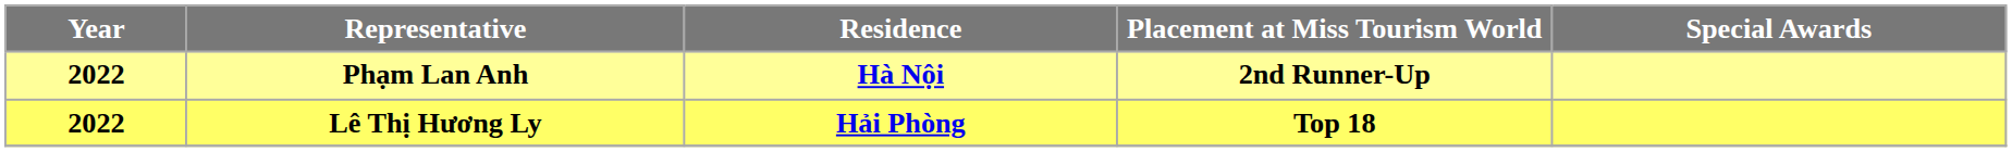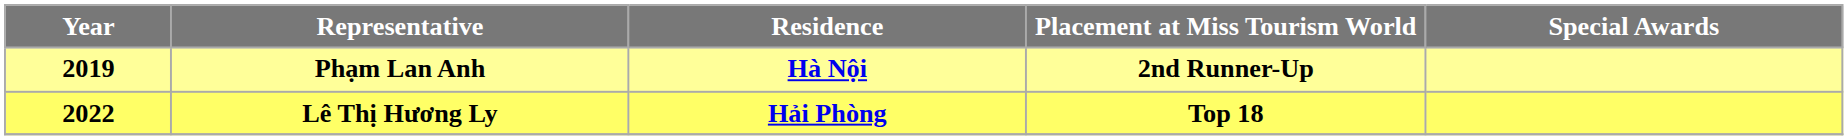Phạm Lan Anh | Year: 2022 -> 2019
